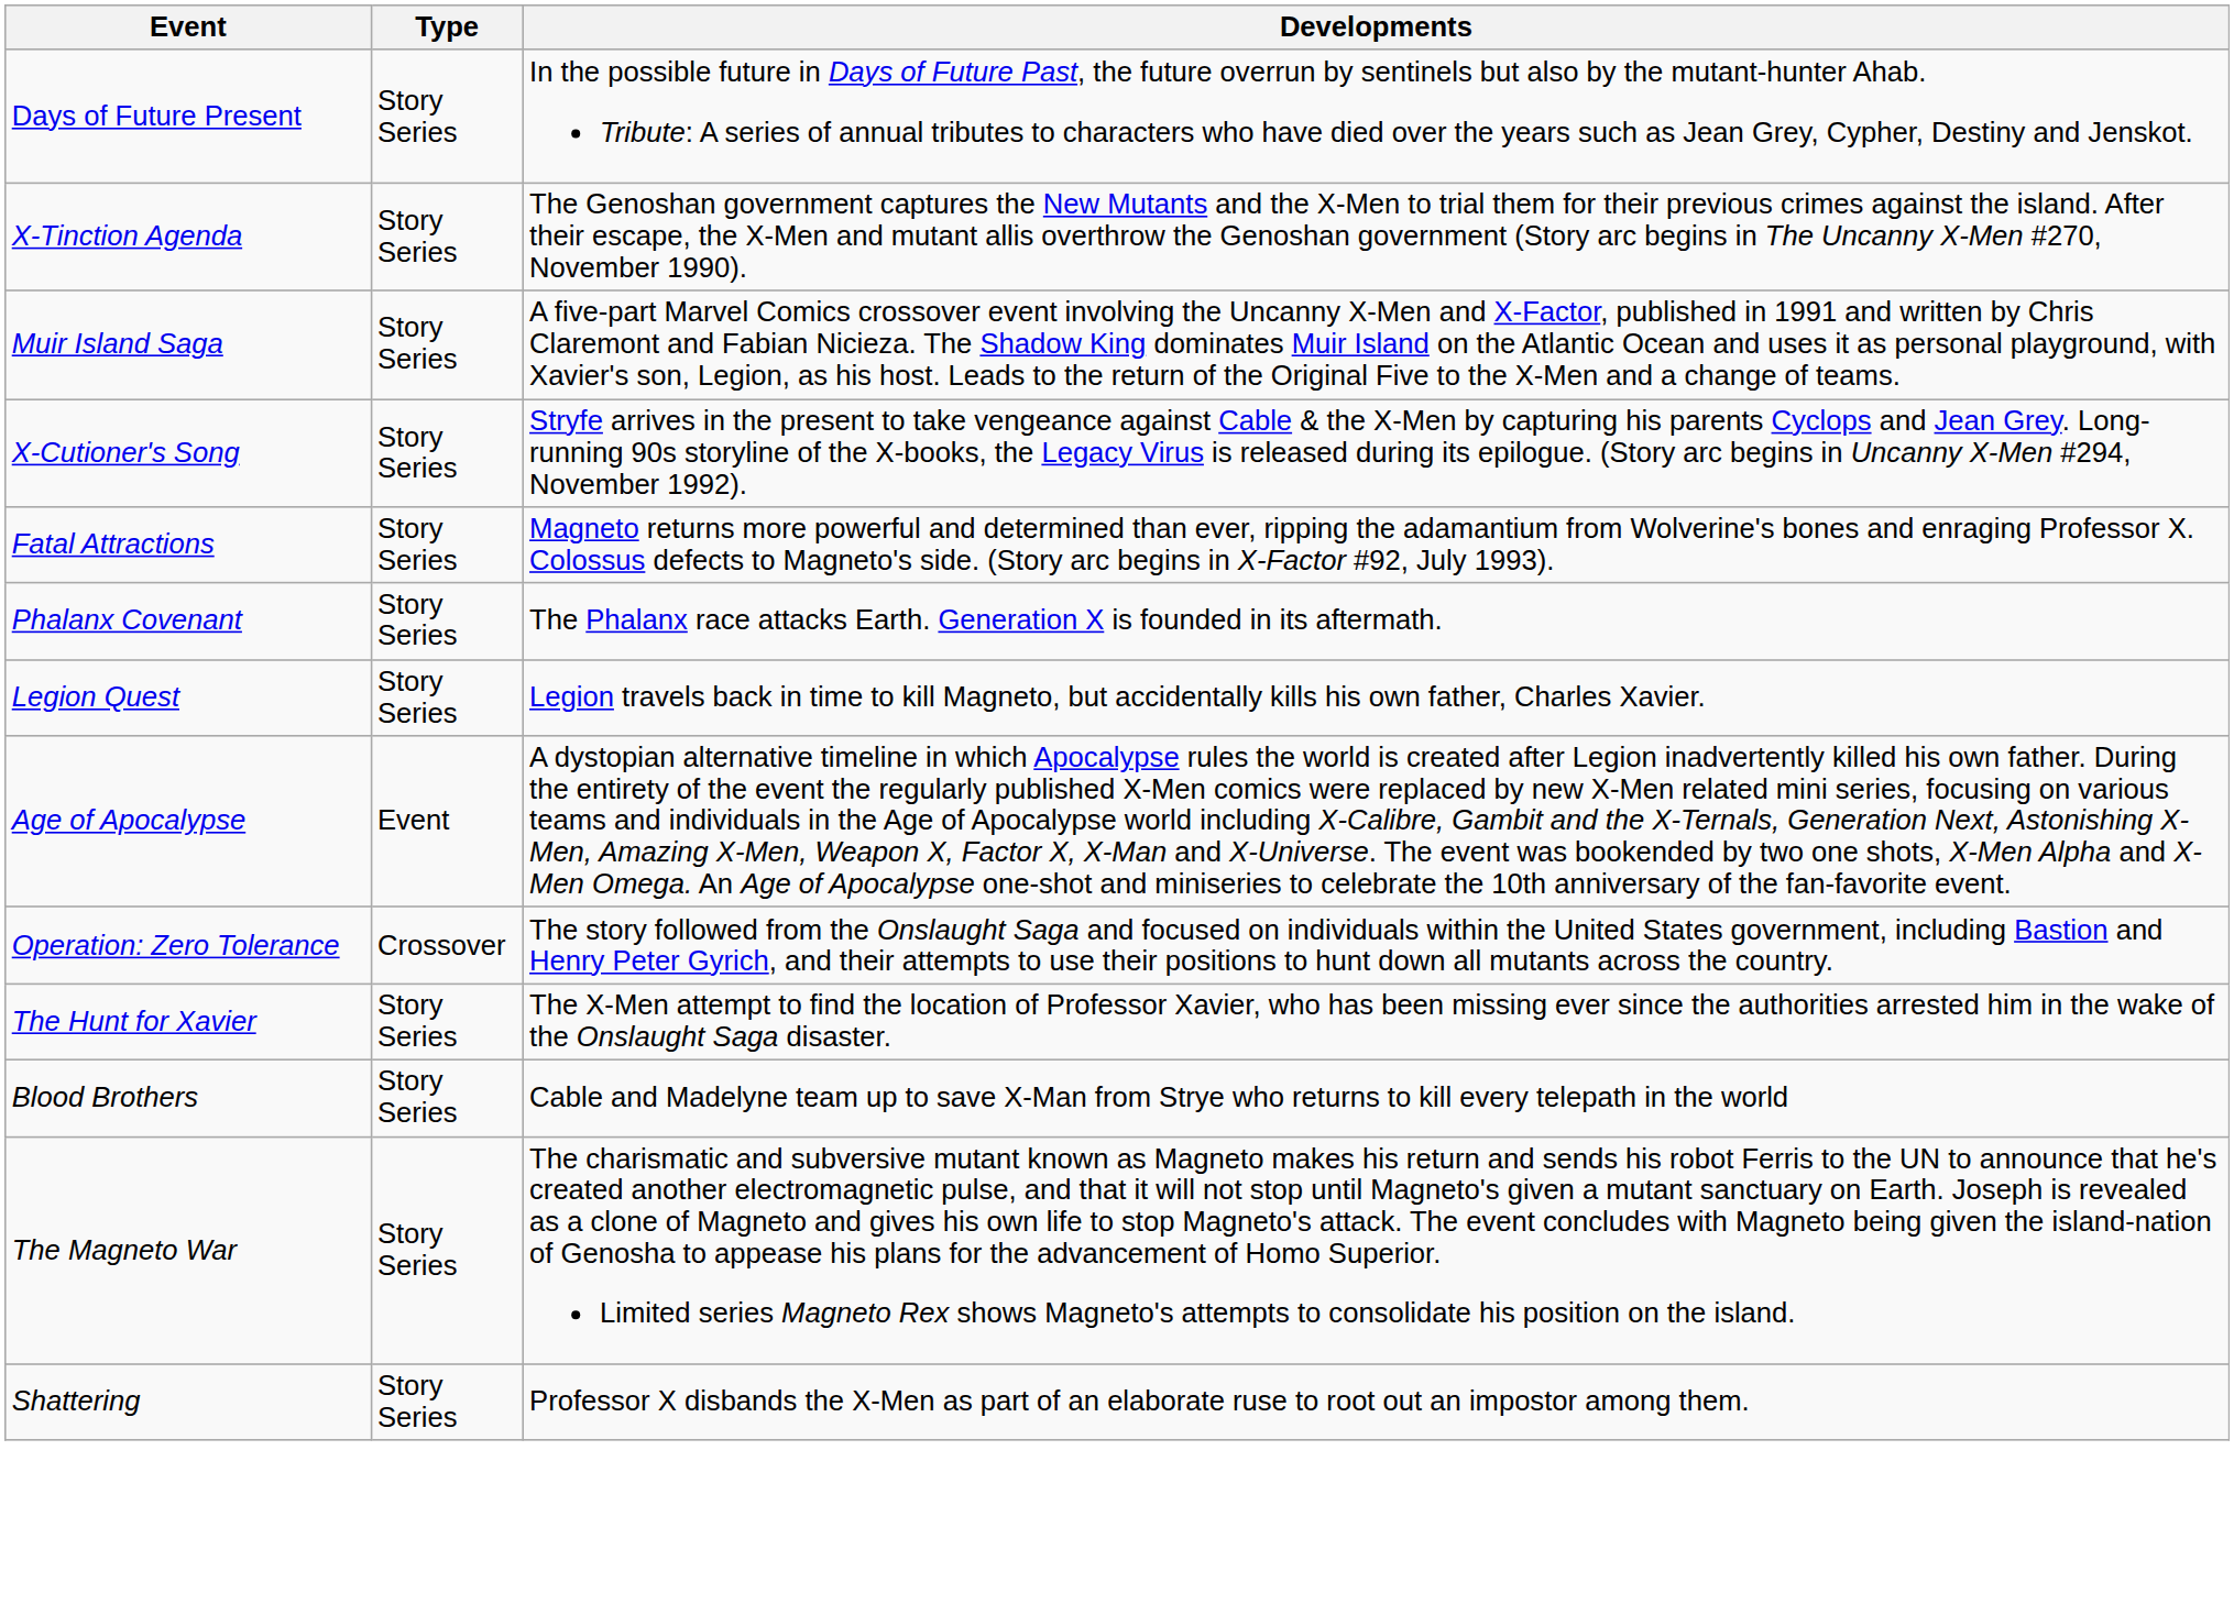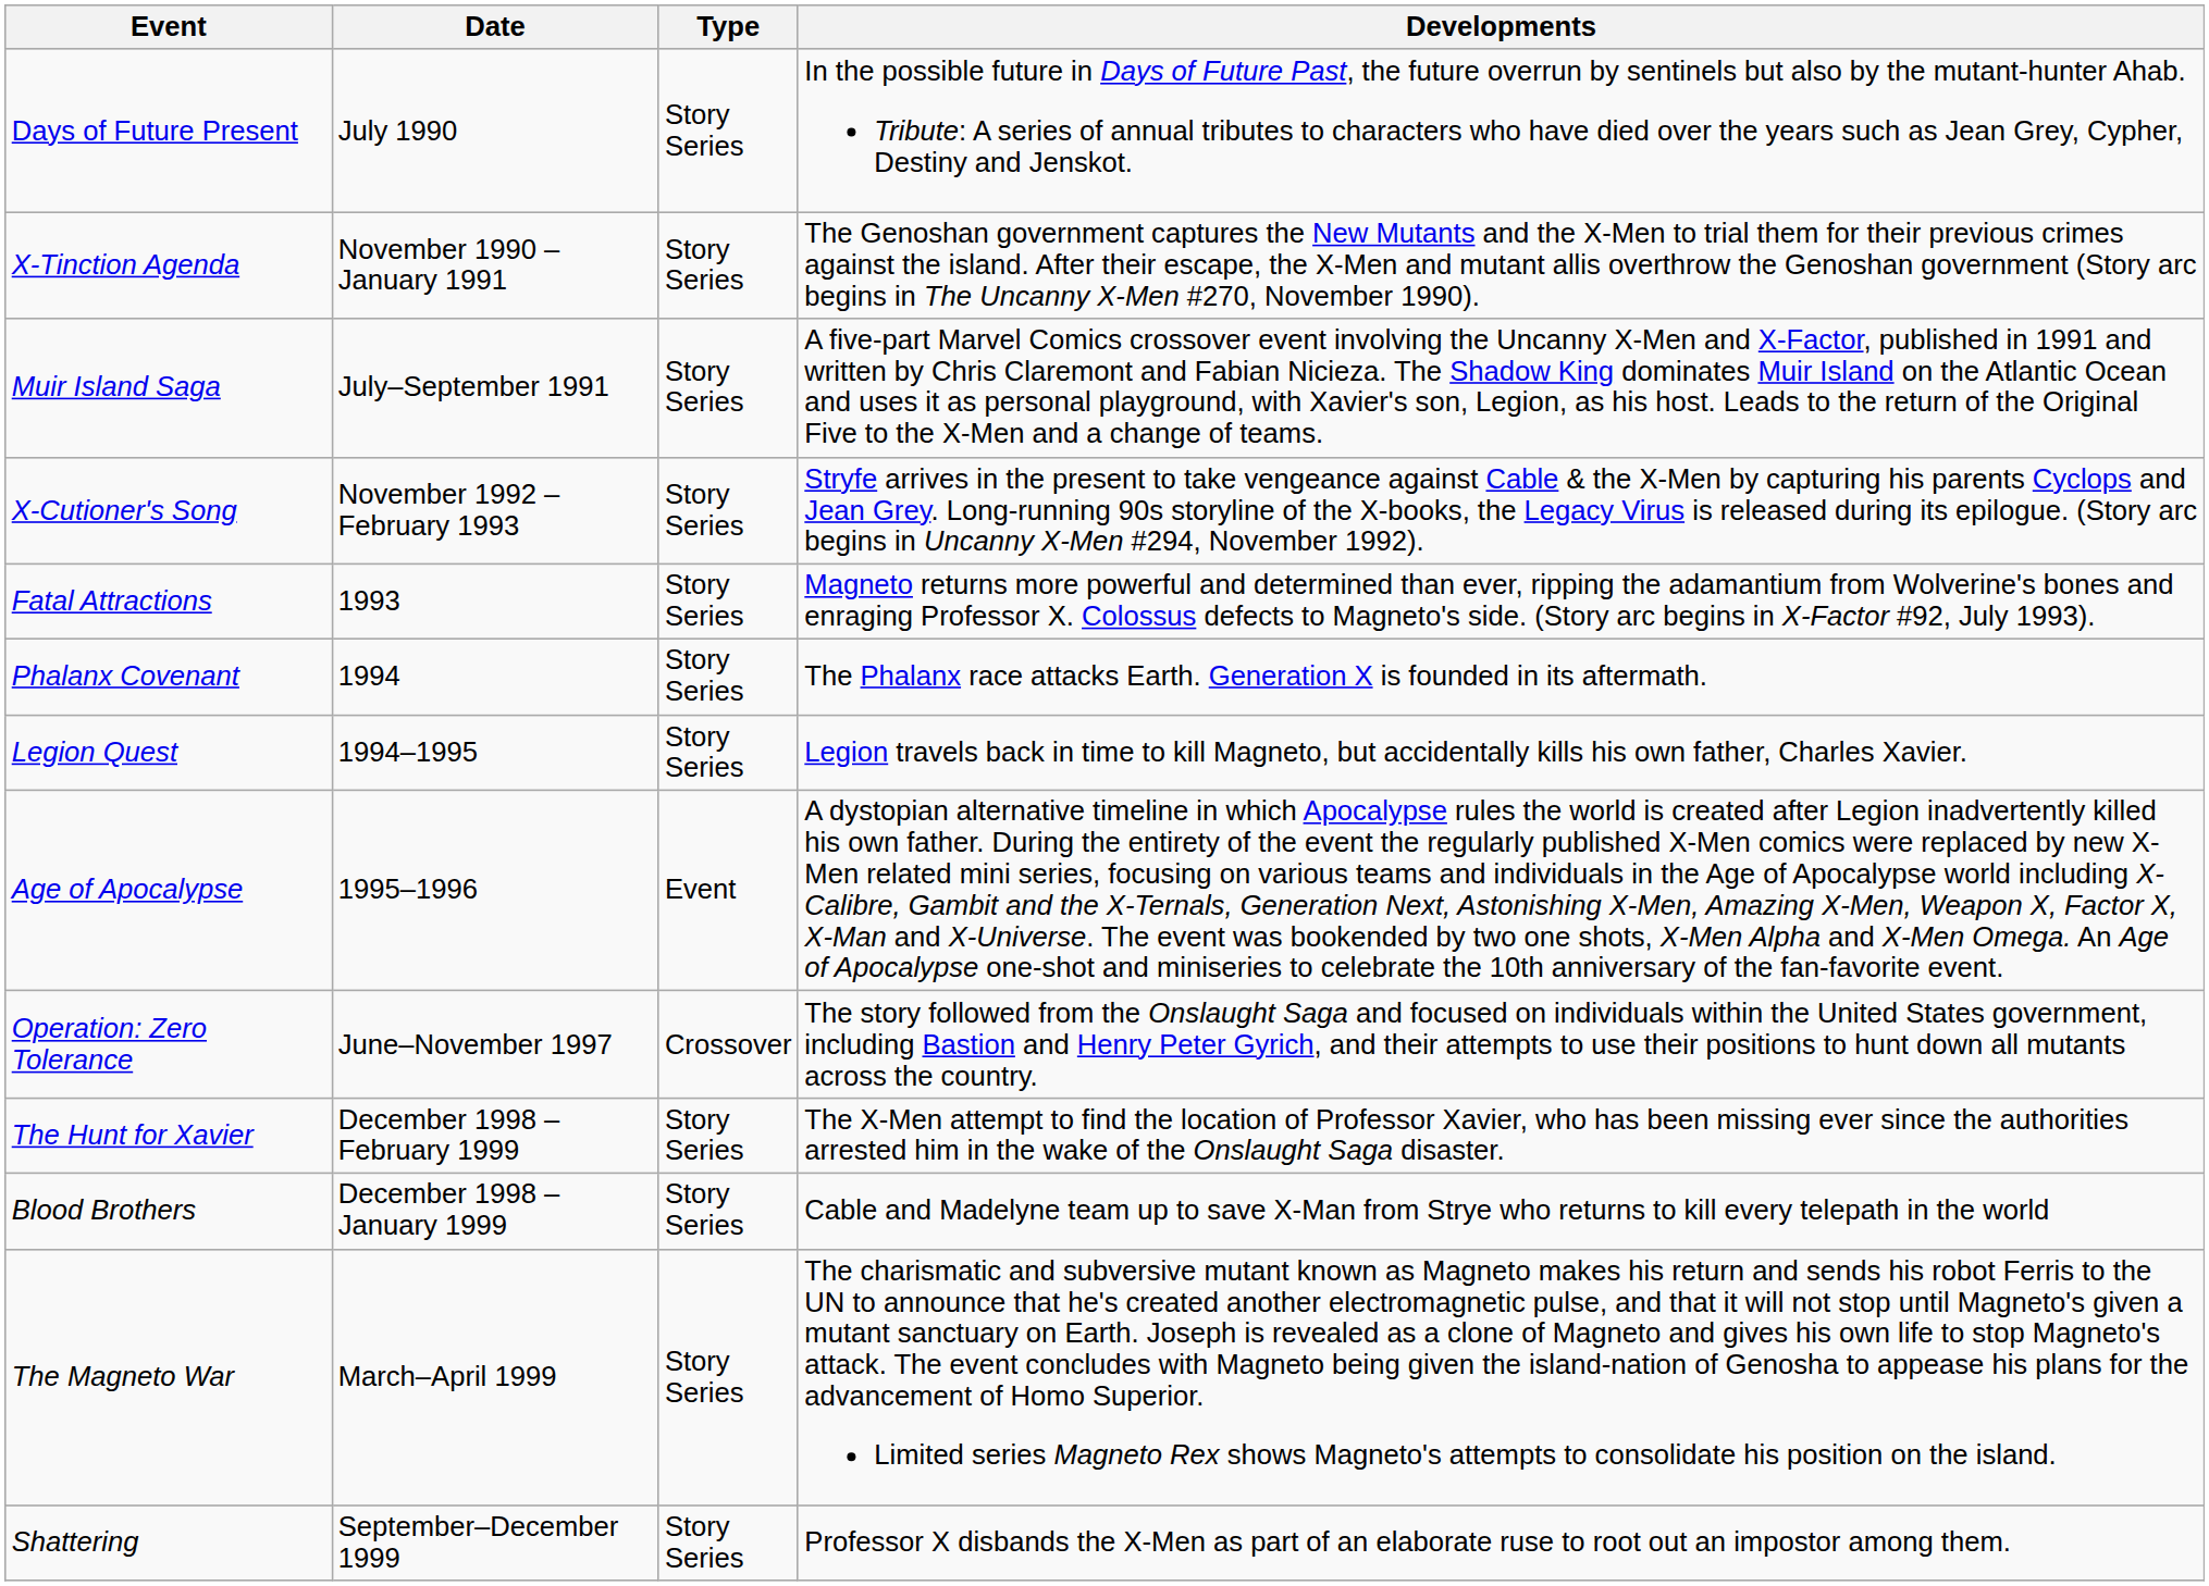+ column: Date | July 1990 | November 1990 – January 1991 | July–September 1991 | November 1992 – February 1993 | 1993 | 1994 | 1994–1995 | 1995–1996 | June–November 1997 | December 1998 – February 1999 | December 1998 – January 1999 | March–April 1999 | September–December 1999
